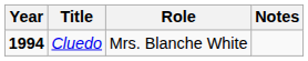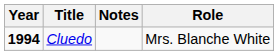columns swapped: Role <-> Notes
